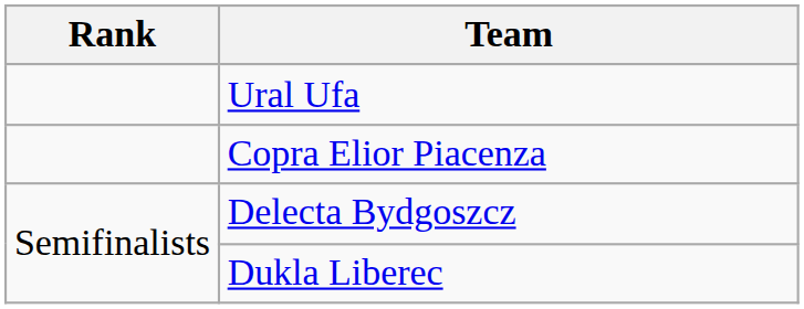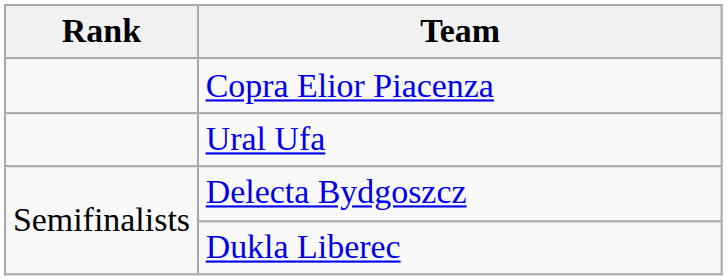rows swapped: Copra Elior Piacenza <-> Ural Ufa
